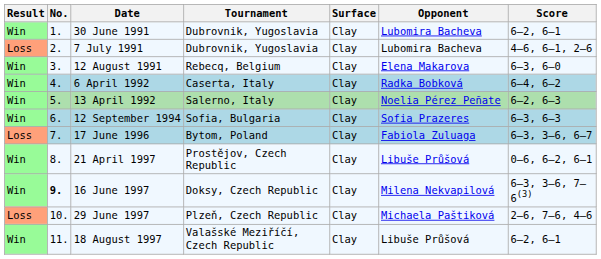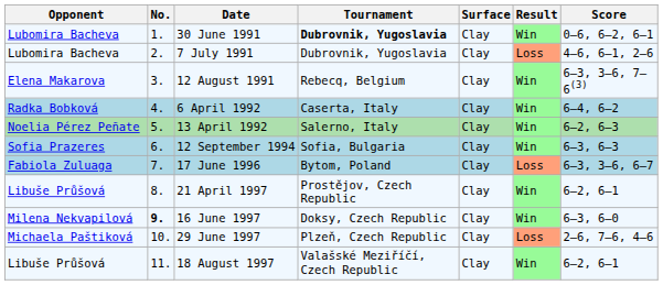columns swapped: Result <-> Opponent
30 June 1991 | Tournament: normal -> bold
30 June 1991 | Score: 6–2, 6–1 -> 0–6, 6–2, 6–1
12 August 1991 | Score: 6–3, 6–0 -> 6–3, 3–6, 7–6(3)
21 April 1997 | Score: 0–6, 6–2, 6–1 -> 6–2, 6–1
16 June 1997 | Score: 6–3, 3–6, 7–6(3) -> 6–3, 6–0
